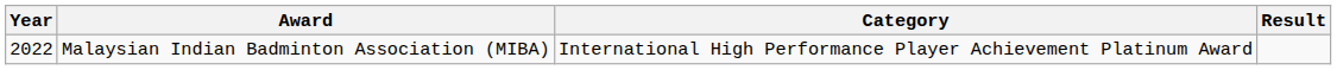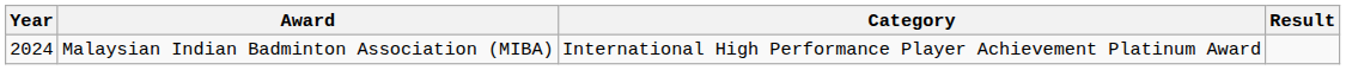Malaysian Indian Badminton Association (MIBA) | Year: 2022 -> 2024
